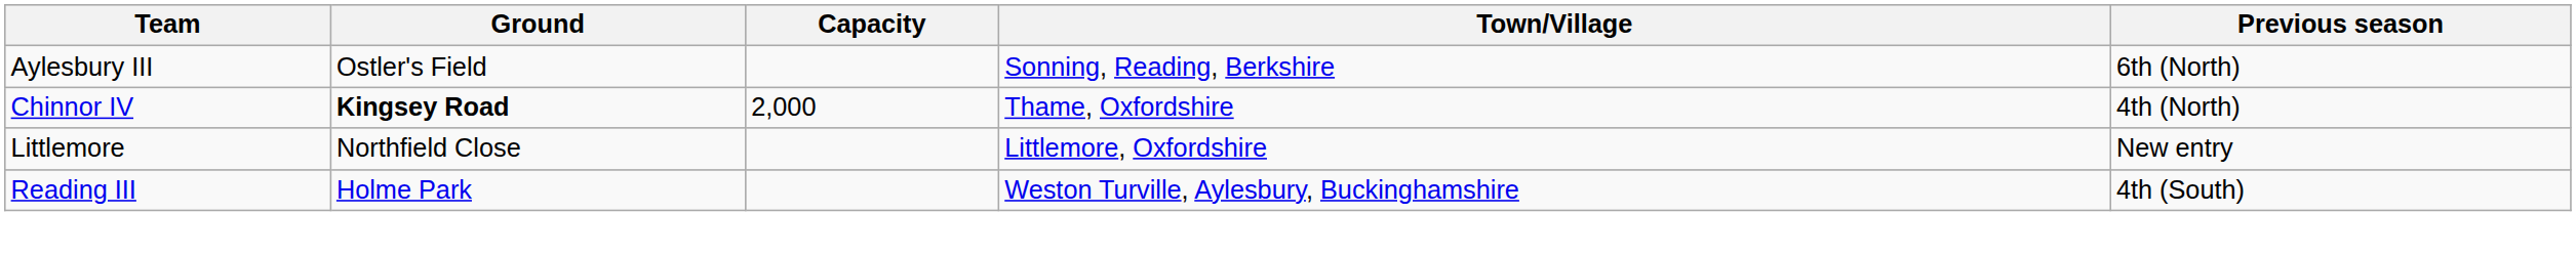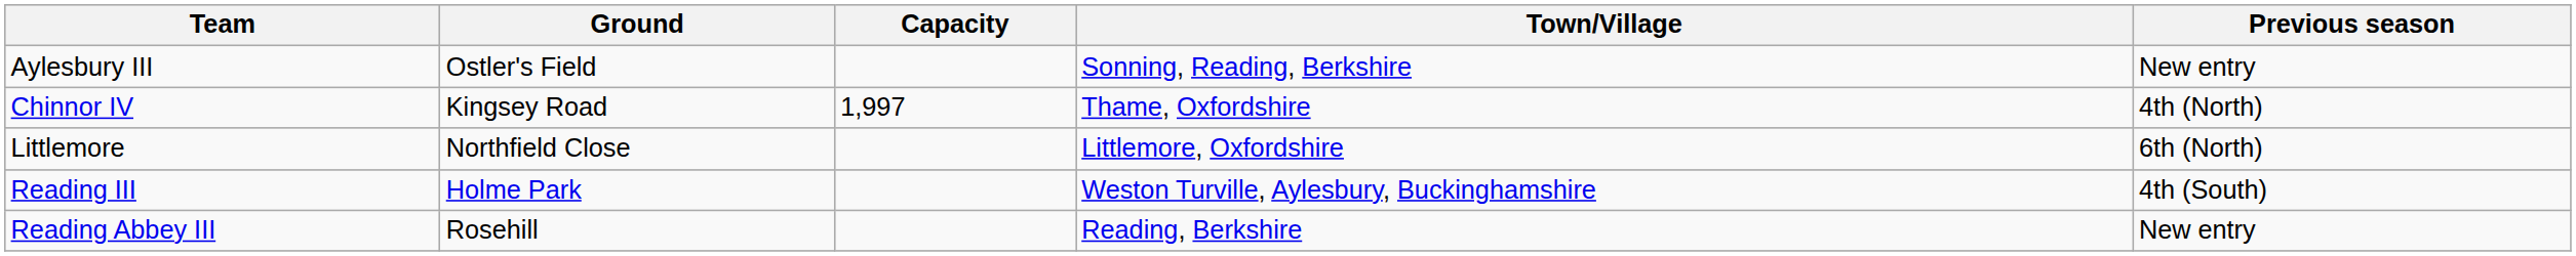Aylesbury III | Previous season: 6th (North) -> New entry
Chinnor IV | Ground: bold -> normal
Chinnor IV | Capacity: 2,000 -> 1,997
Littlemore | Previous season: New entry -> 6th (North)
+ row: Reading Abbey III | Rosehill | Reading, Berkshire | New entry
